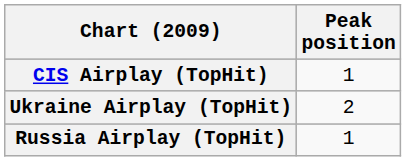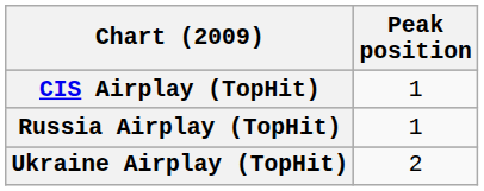rows swapped: Russia Airplay (TopHit) <-> Ukraine Airplay (TopHit)
